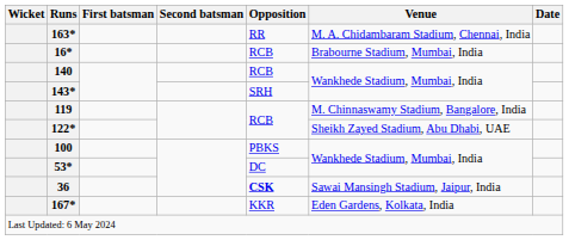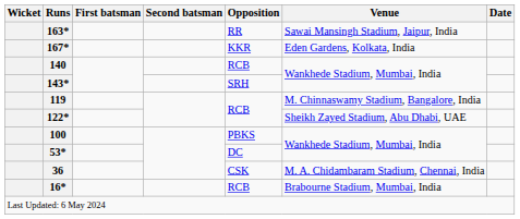163* | Venue: M. A. Chidambaram Stadium, Chennai, India -> Sawai Mansingh Stadium, Jaipur, India
rows swapped: 167* <-> 16*
36 | Opposition: bold -> normal
36 | Venue: Sawai Mansingh Stadium, Jaipur, India -> M. A. Chidambaram Stadium, Chennai, India
